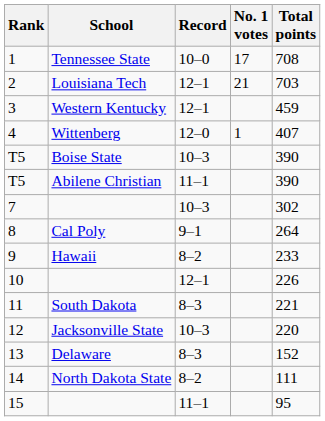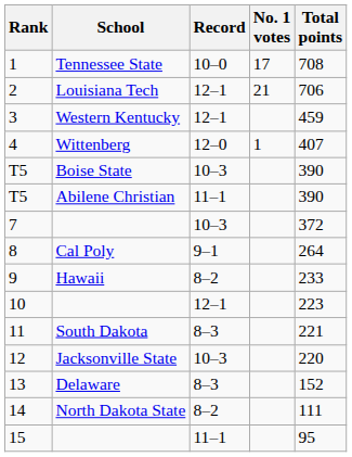2 | Total points: 703 -> 706
7 | Total points: 302 -> 372
10 | Total points: 226 -> 223
